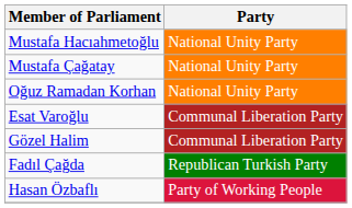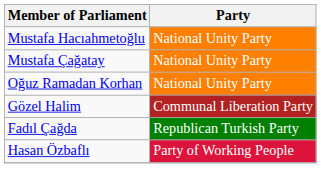- row: Esat Varoğlu | Communal Liberation Party
